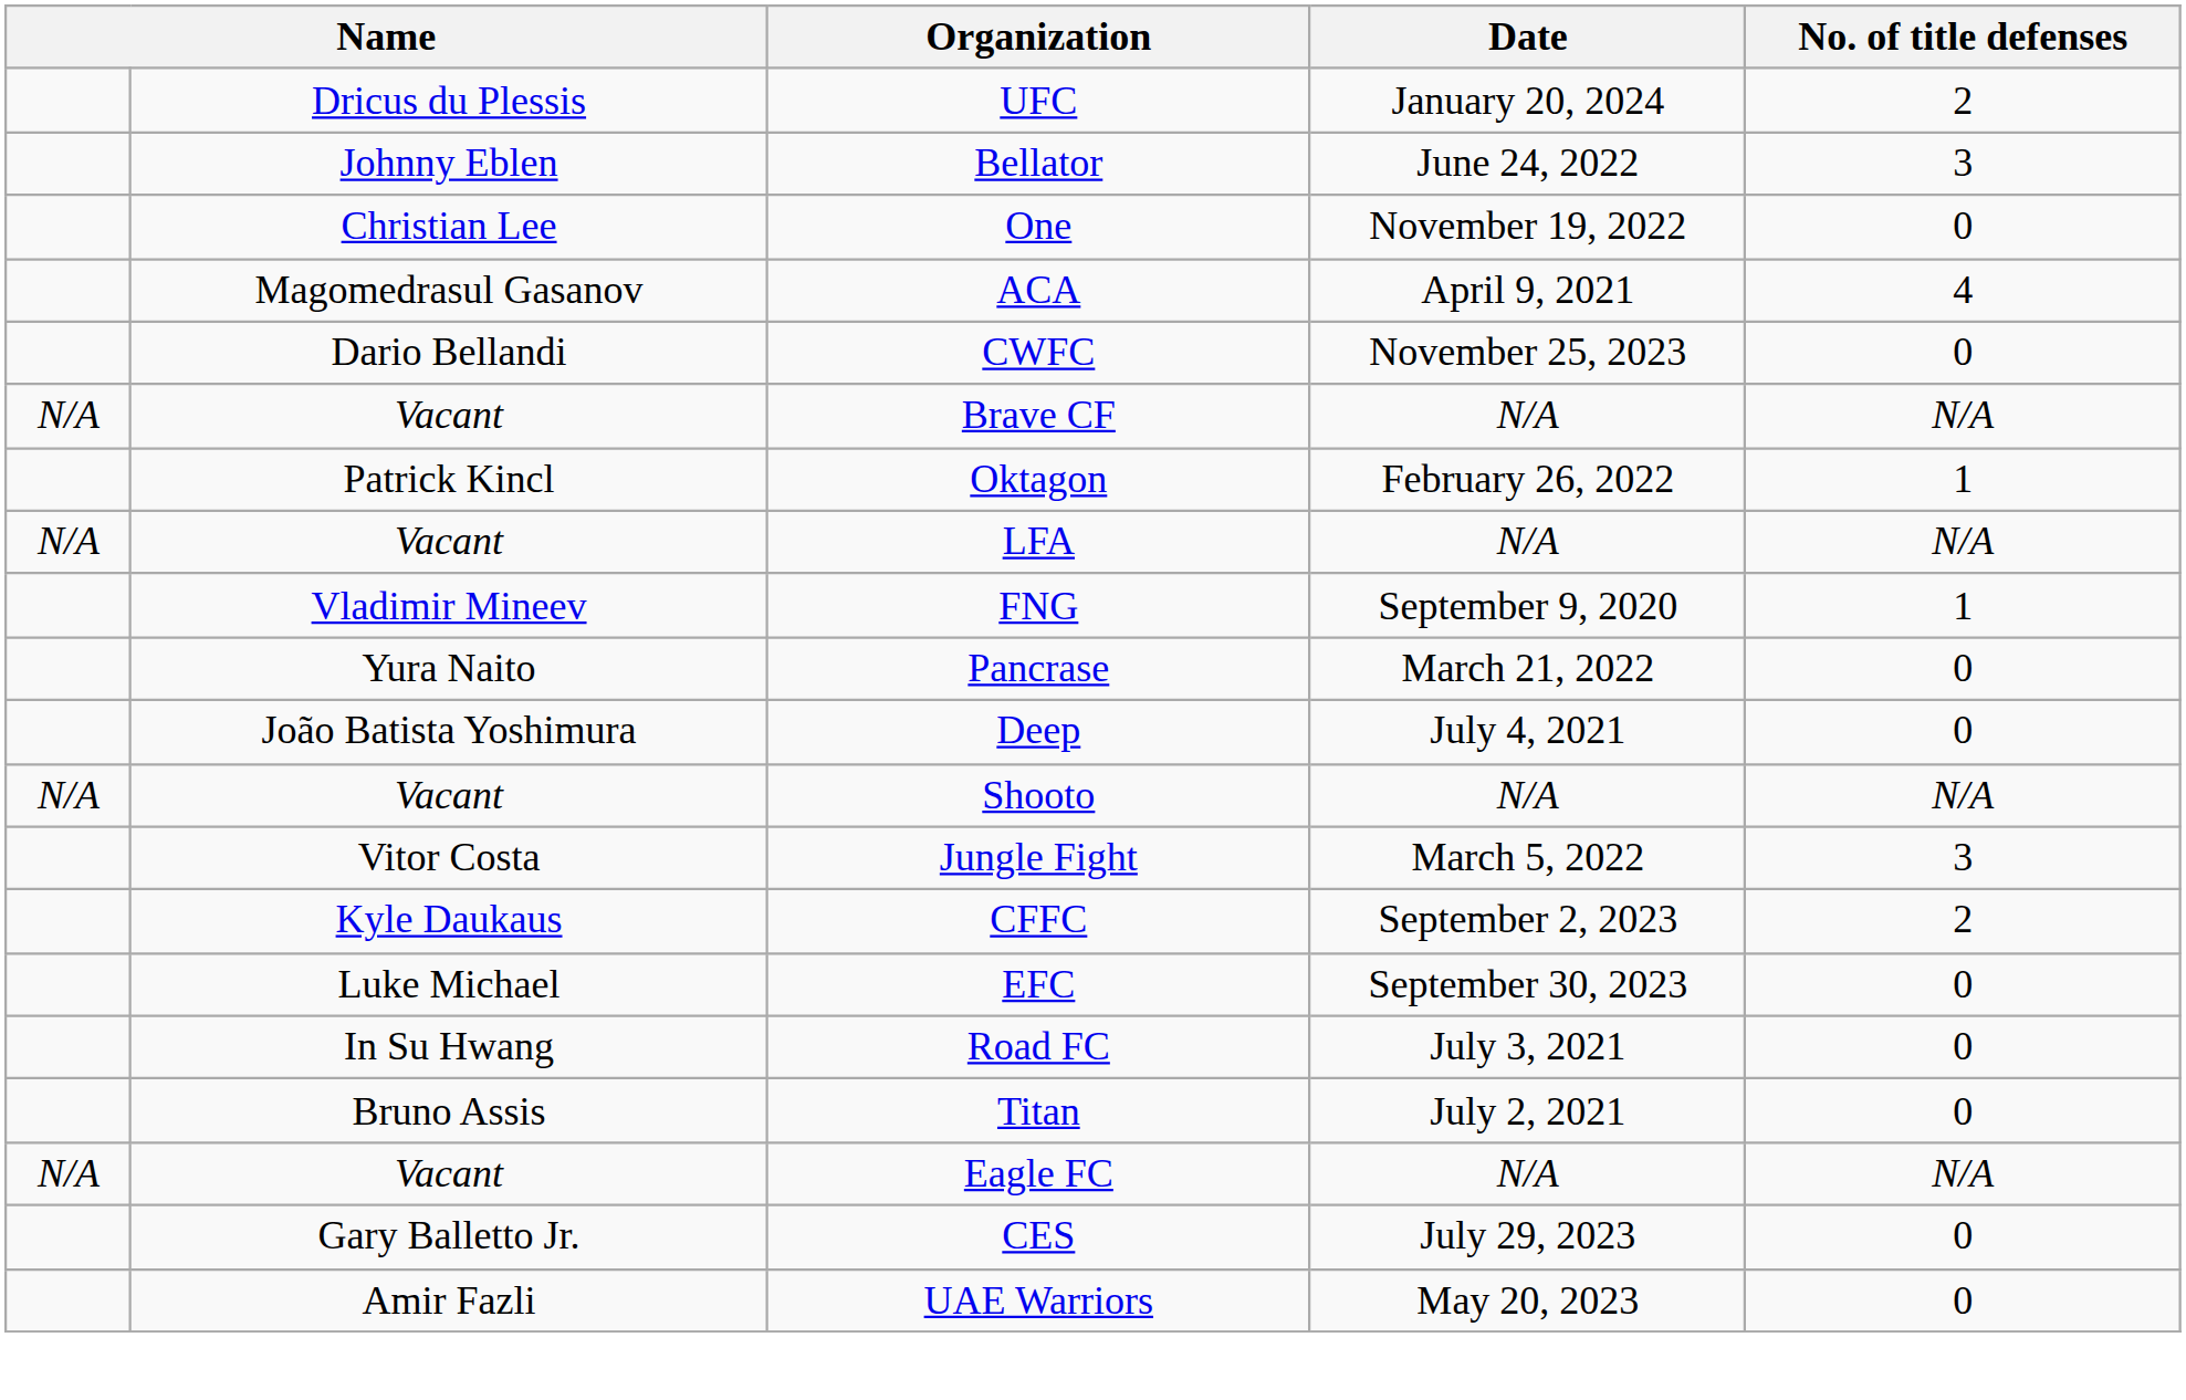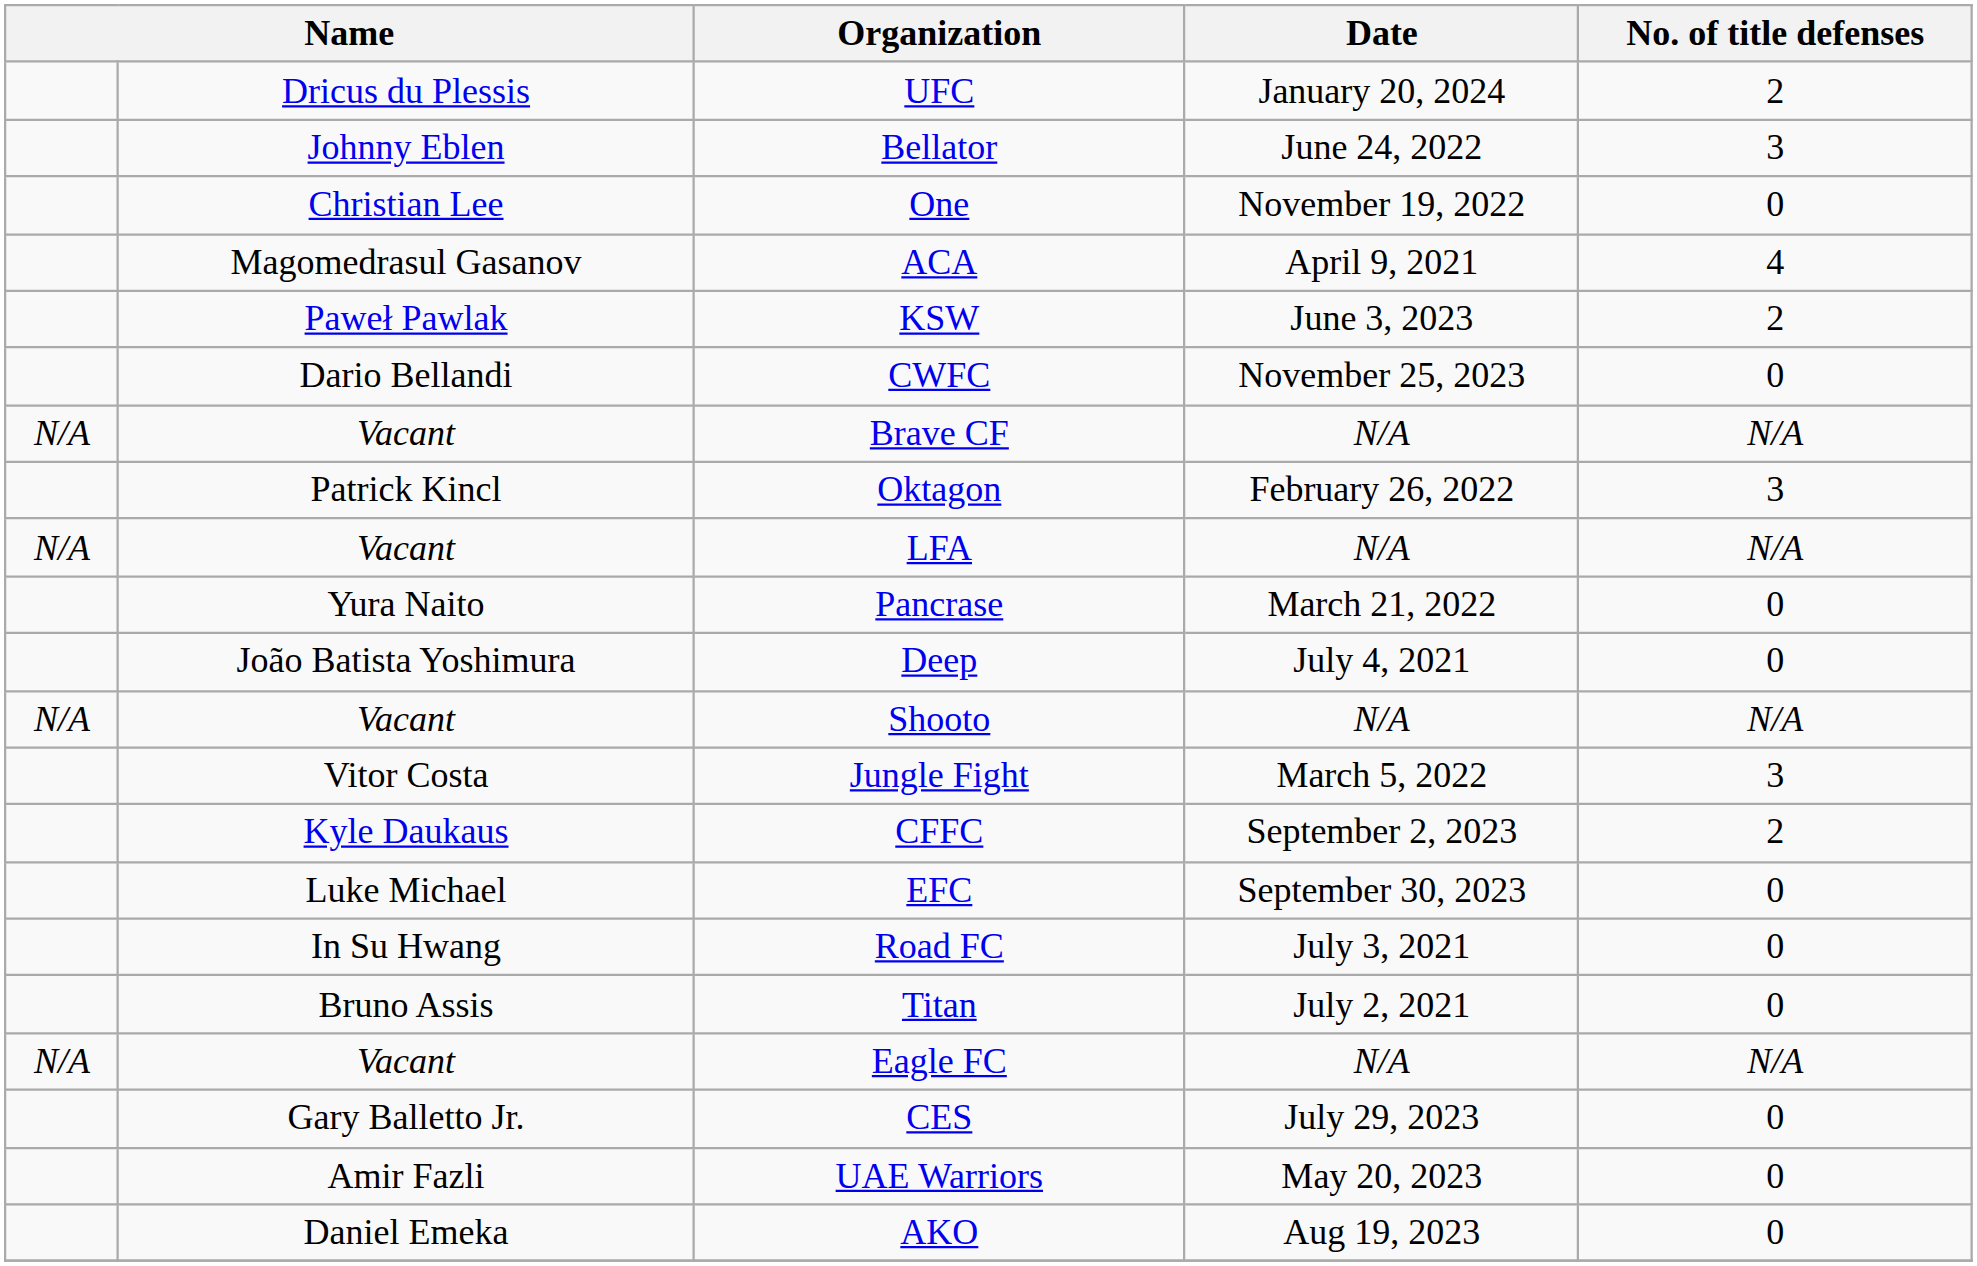+ row: Paweł Pawlak | KSW | June 3, 2023 | 2
Oktagon | No. of title defenses: 1 -> 3
- row: Vladimir Mineev | FNG | September 9, 2020 | 1
+ row: Daniel Emeka | AKO | Aug 19, 2023 | 0
